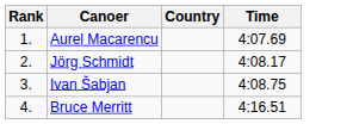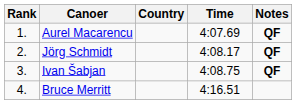+ column: Notes | QF | QF | QF
